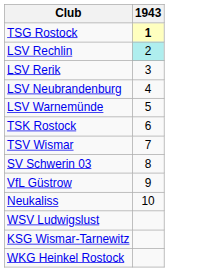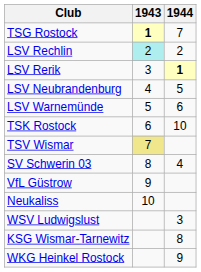+ column: 1944 | 7 | 2 | 1 | 5 | 6 | 10 | 4 | 3 | 8 | 9
TSV Wismar | 1943: no background -> khaki background
